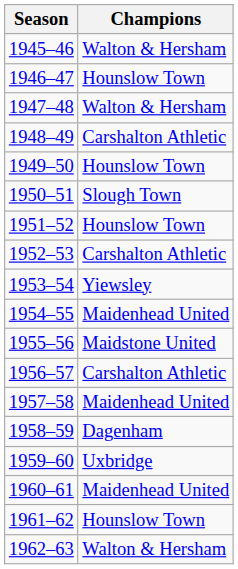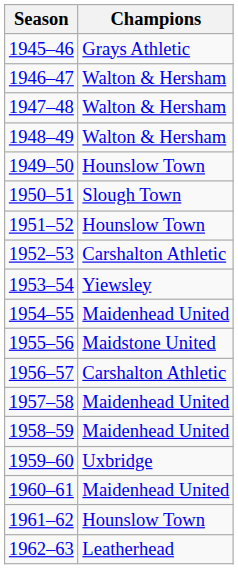1945–46 | Champions: Walton & Hersham -> Grays Athletic
1946–47 | Champions: Hounslow Town -> Walton & Hersham
1948–49 | Champions: Carshalton Athletic -> Walton & Hersham
1958–59 | Champions: Dagenham -> Maidenhead United
1962–63 | Champions: Walton & Hersham -> Leatherhead
